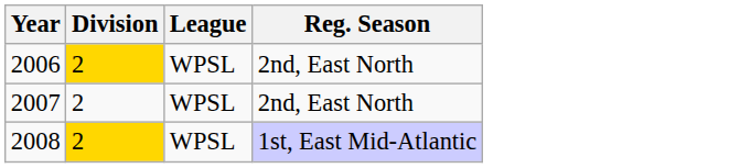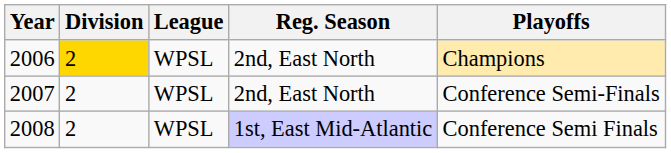+ column: Playoffs | Champions | Conference Semi-Finals | Conference Semi Finals
2008 | Division: gold background -> no background
